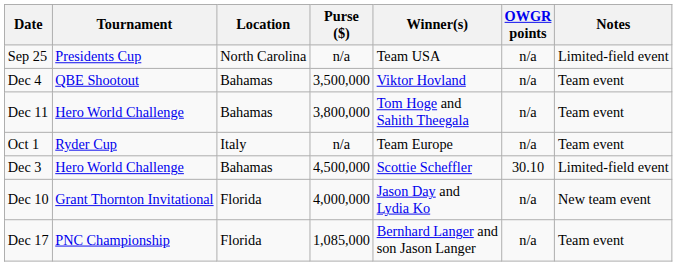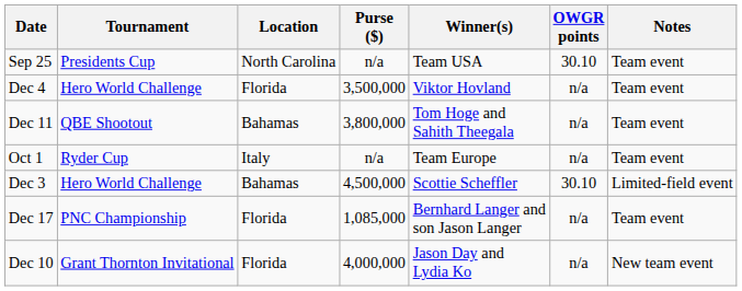Sep 25 | OWGR points: n/a -> 30.10
Sep 25 | Notes: Limited-field event -> Team event
Dec 4 | Tournament: QBE Shootout -> Hero World Challenge
Dec 4 | Location: Bahamas -> Florida
Dec 11 | Tournament: Hero World Challenge -> QBE Shootout
rows swapped: Dec 10 <-> Dec 17
